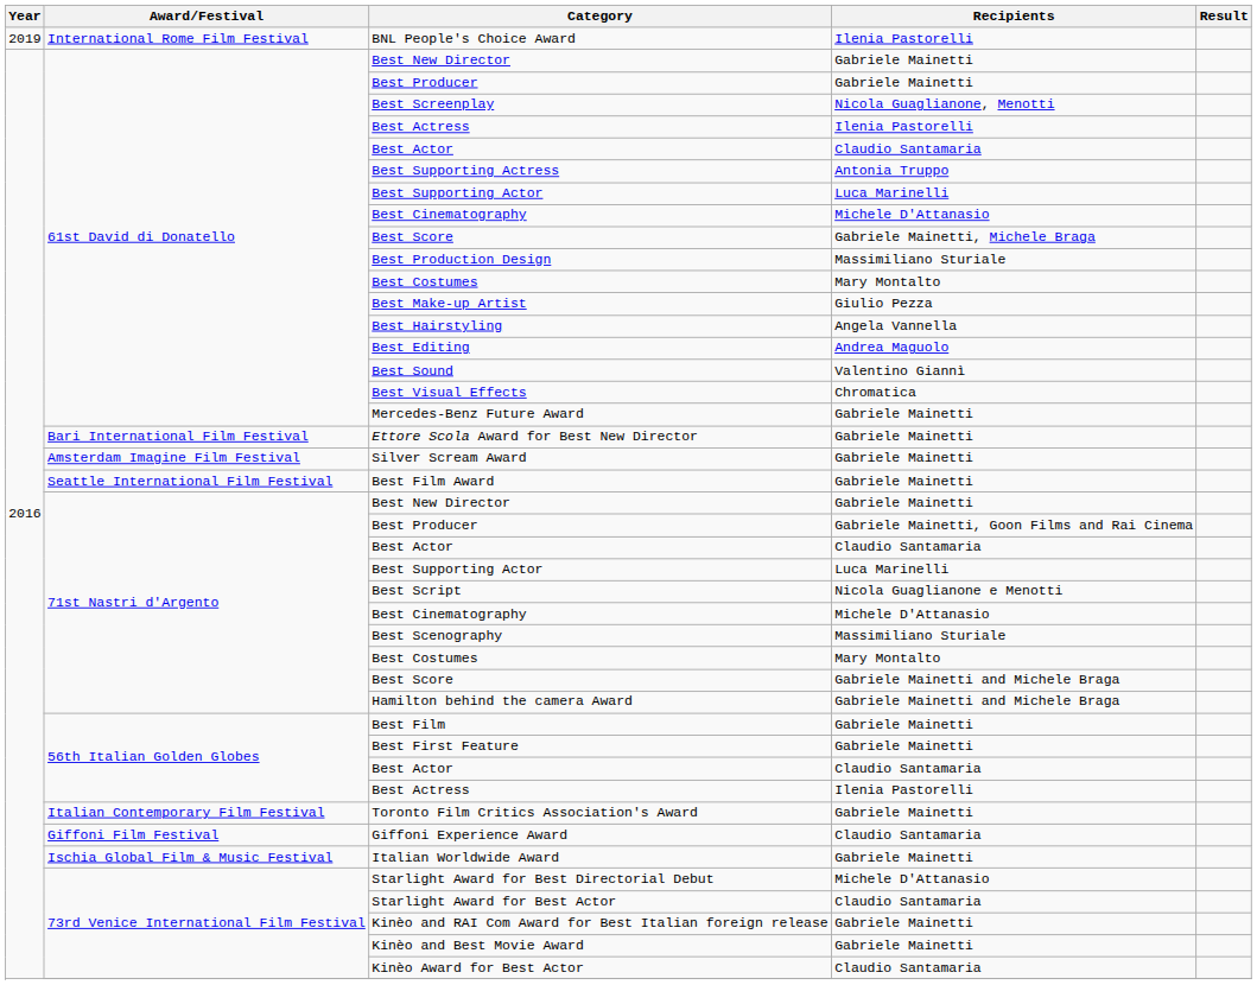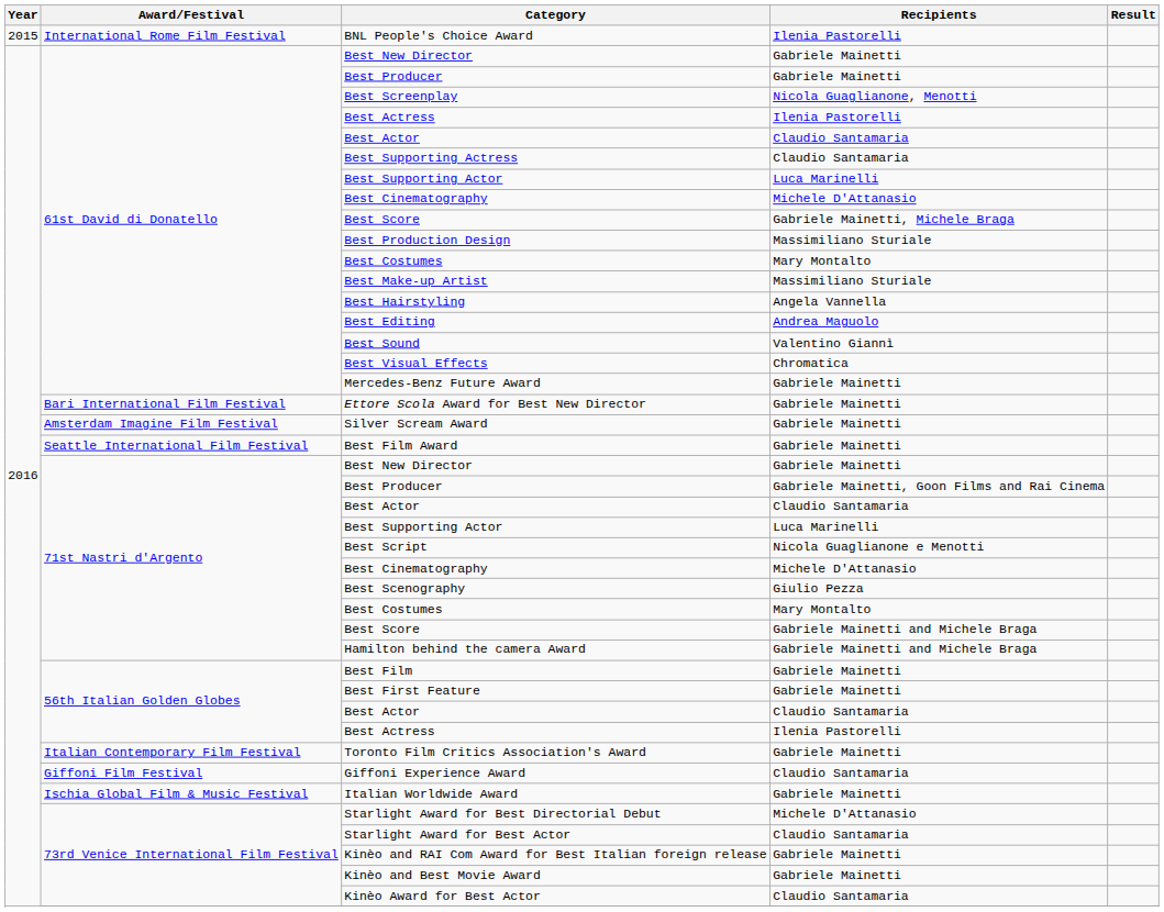BNL People's Choice Award | Year: 2019 -> 2015
Best Supporting Actress | Recipients: Antonia Truppo -> Claudio Santamaria
Best Make-up Artist | Recipients: Giulio Pezza -> Massimiliano Sturiale
Best Scenography | Recipients: Massimiliano Sturiale -> Giulio Pezza
